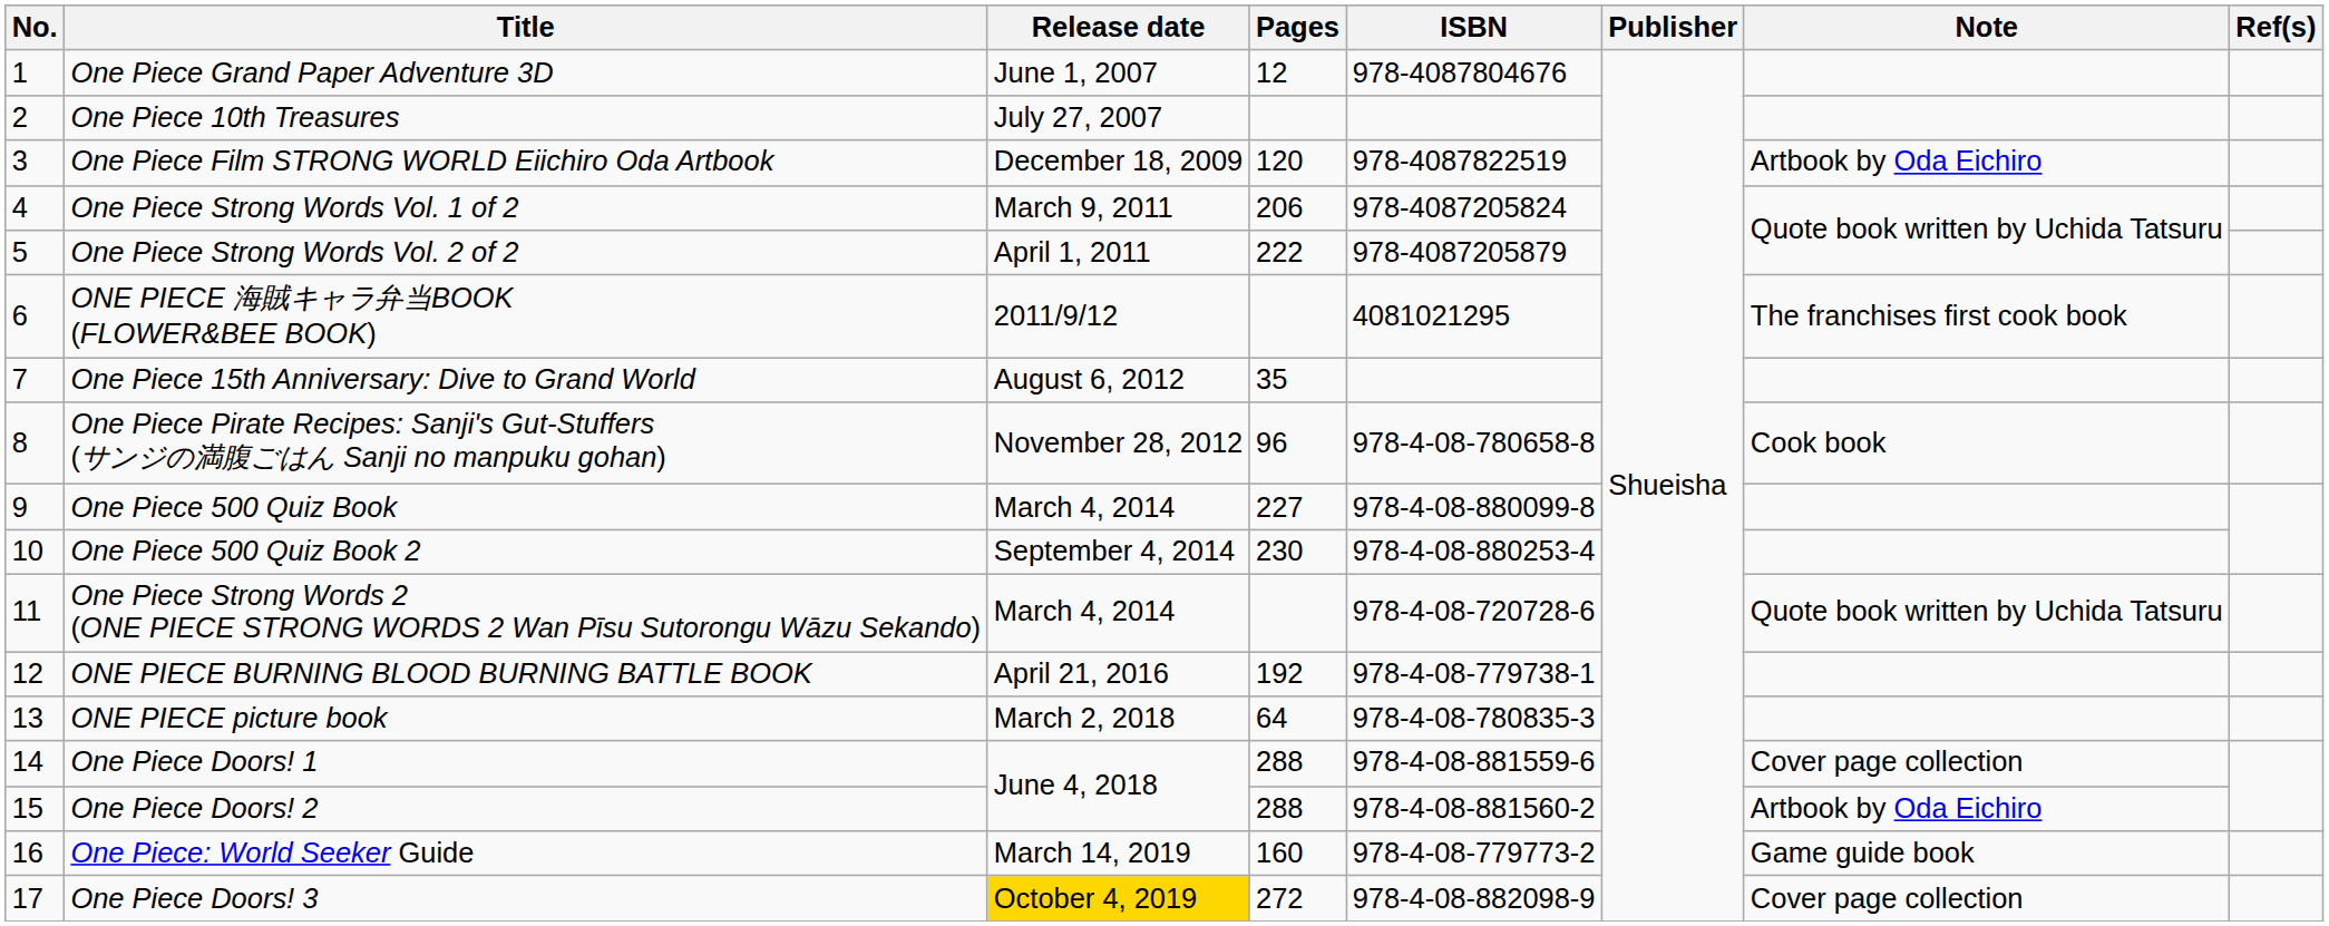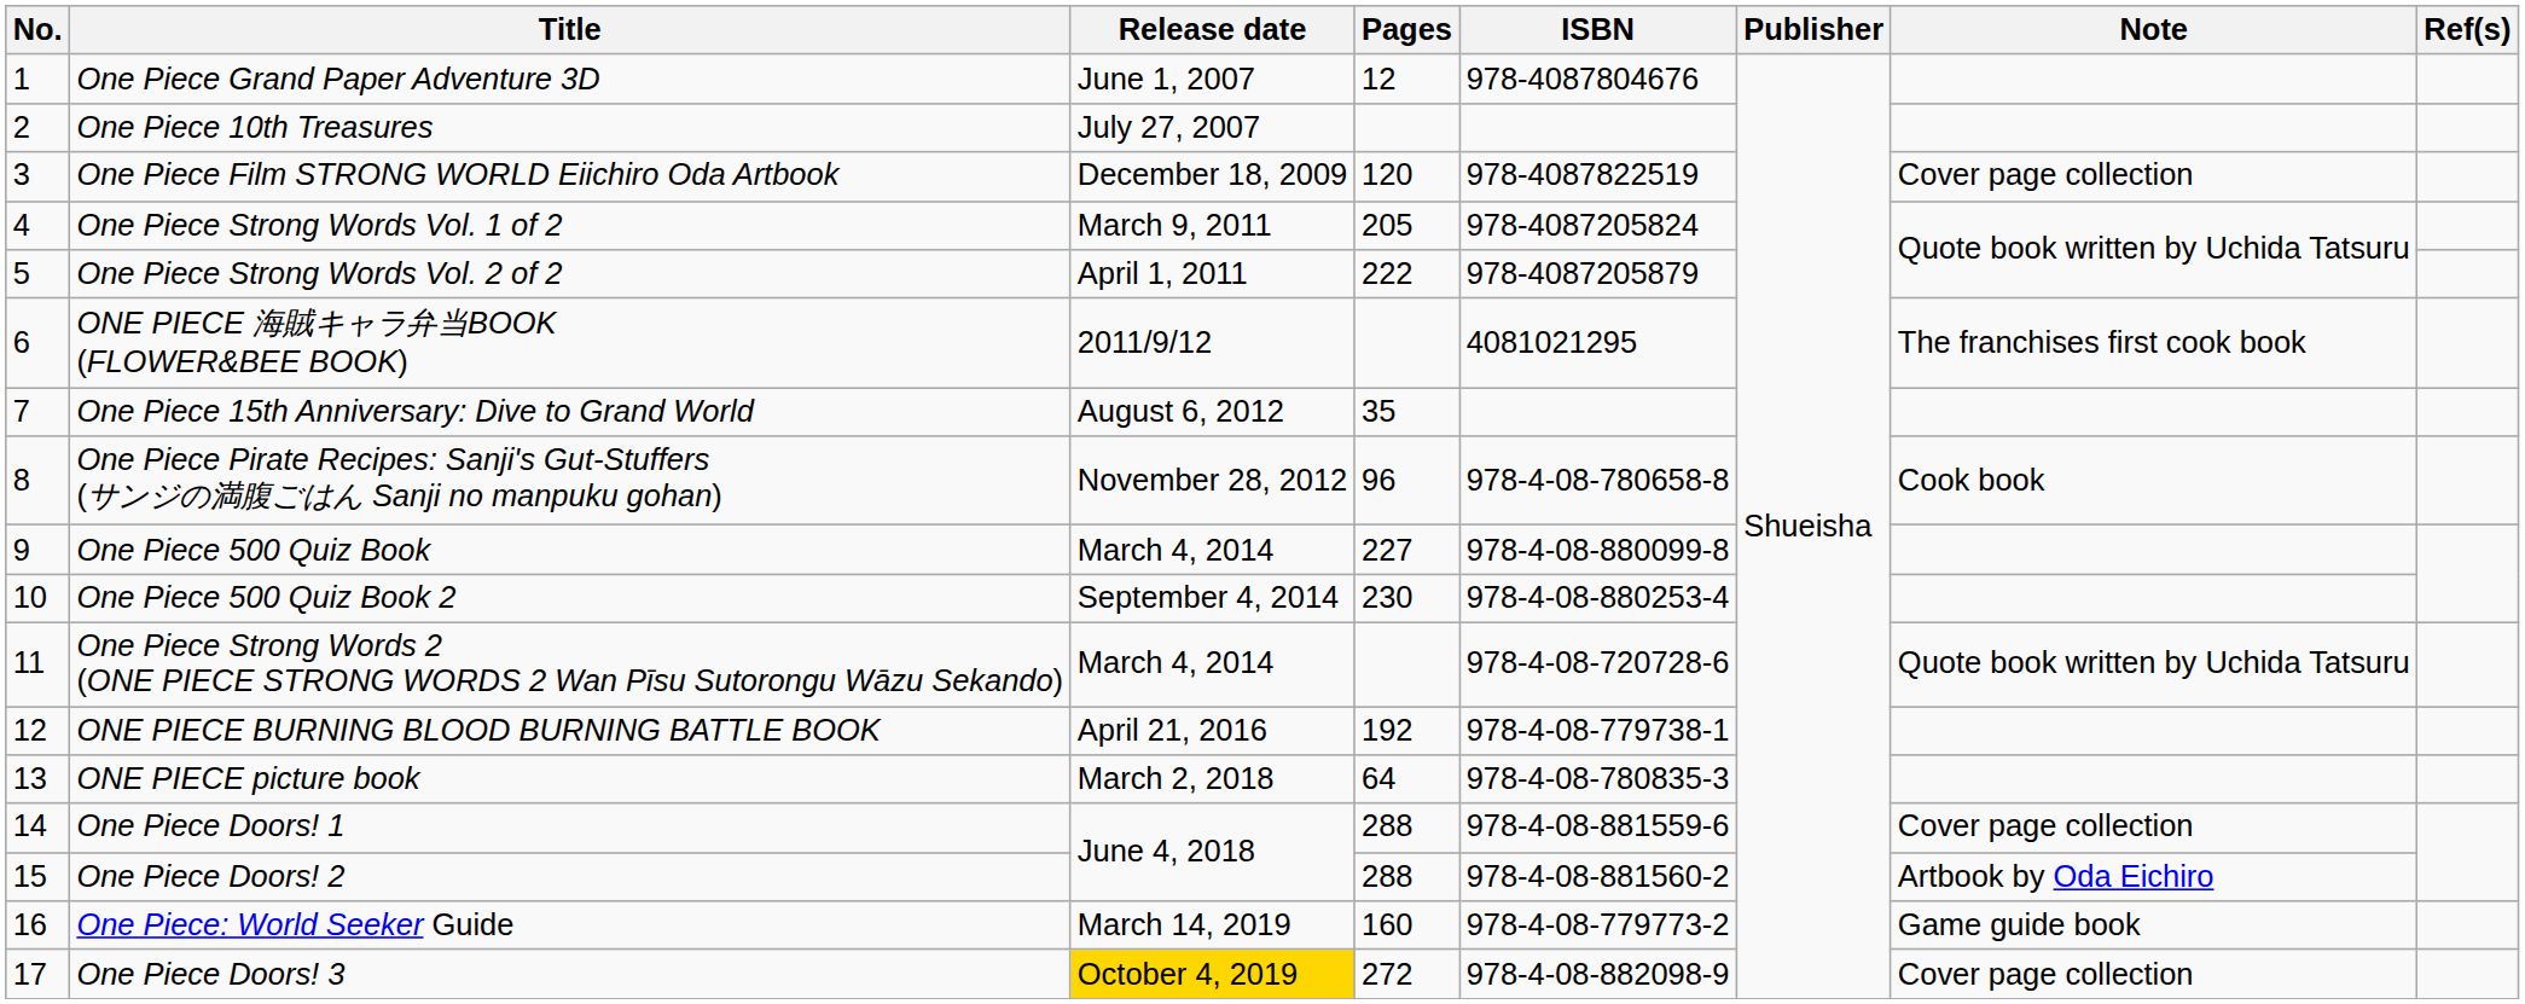One Piece Film STRONG WORLD Eiichiro Oda Artbook | Note: Artbook by Oda Eichiro -> Cover page collection
One Piece Strong Words Vol. 1 of 2 | Pages: 206 -> 205
